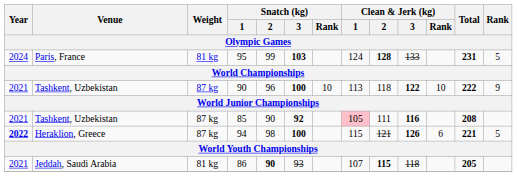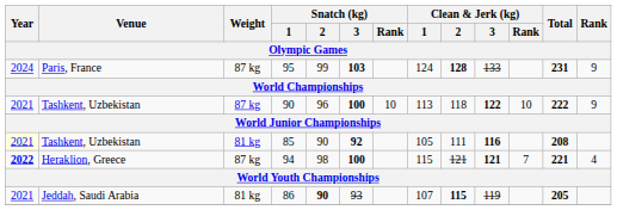95 | Weight: 81 kg -> 87 kg
95 | Rank: 5 -> 9
85 | Year: no background -> lightyellow background
85 | Weight: 87 kg -> 81 kg
85 | Clean & Jerk (kg) / 1: pink background -> no background
94 | Clean & Jerk (kg) / 3: 126 -> 121
94 | Clean & Jerk (kg) / Rank: 6 -> 7
94 | Rank: 5 -> 4
86 | Clean & Jerk (kg) / 3: 118 -> 119
